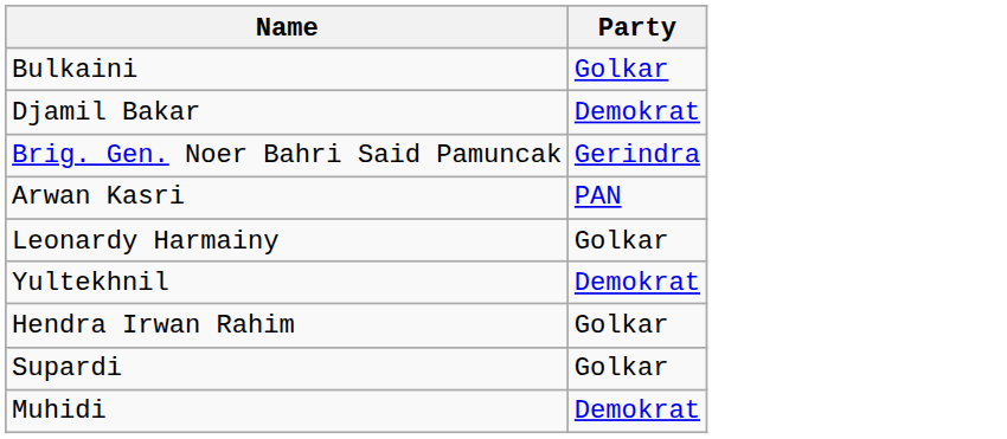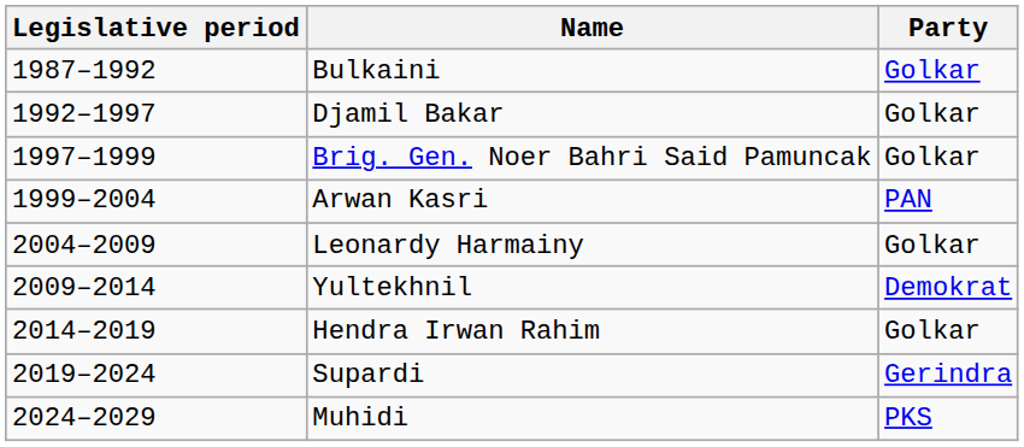+ column: Legislative period | 1987–1992 | 1992–1997 | 1997–1999 | 1999–2004 | 2004–2009 | 2009–2014 | 2014–2019 | 2019–2024 | 2024–2029
Djamil Bakar | Party: Demokrat -> Golkar
Brig. Gen. Noer Bahri Said Pamuncak | Party: Gerindra -> Golkar
Supardi | Party: Golkar -> Gerindra
Muhidi | Party: Demokrat -> PKS
